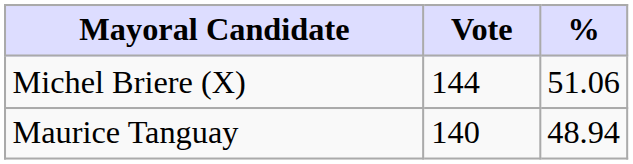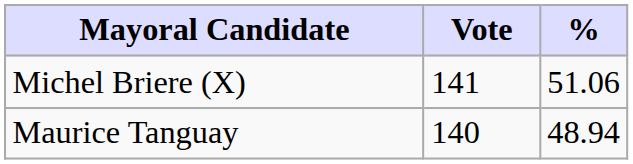Michel Briere (X) | Vote: 144 -> 141
